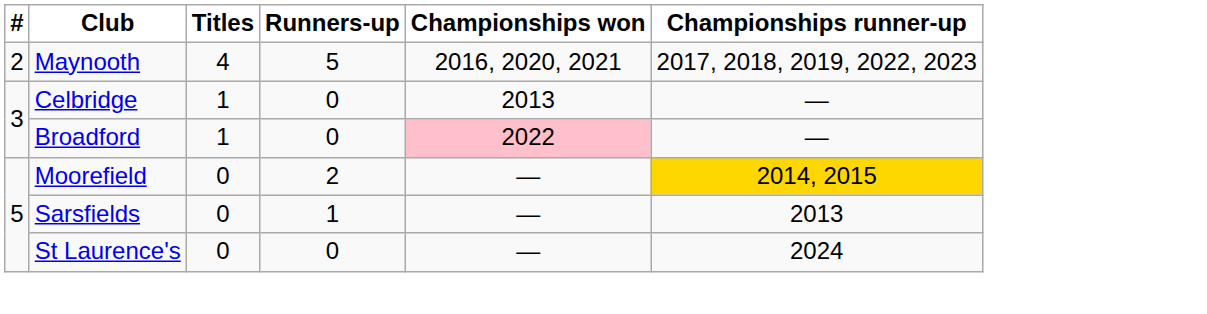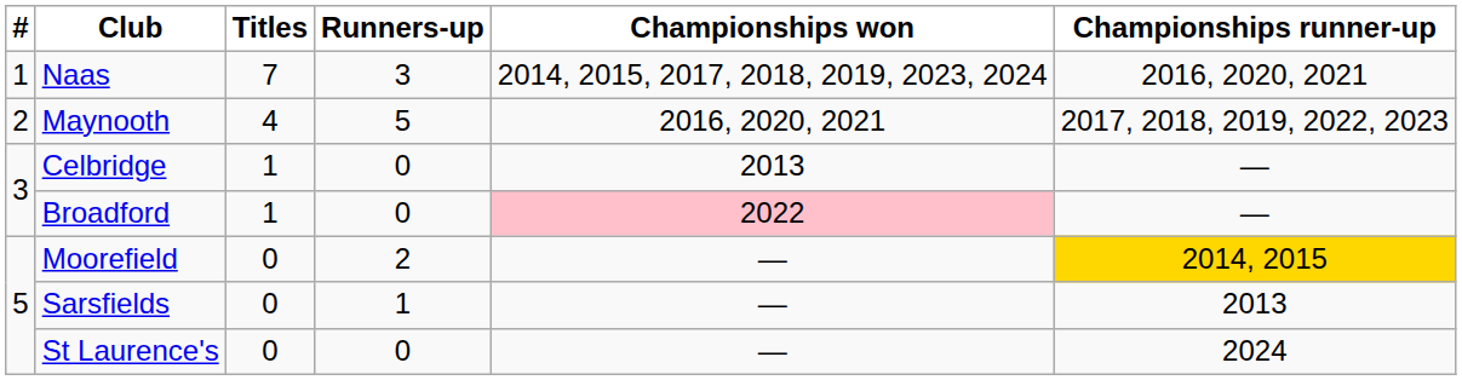+ row: 1 | Naas | 7 | 3 | 2014, 2015, 2017, 2018, 2019, 2023, 2024 | 2016, 2020, 2021
